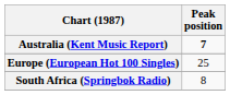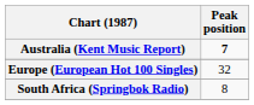Europe (European Hot 100 Singles) | Peak position: 25 -> 32
